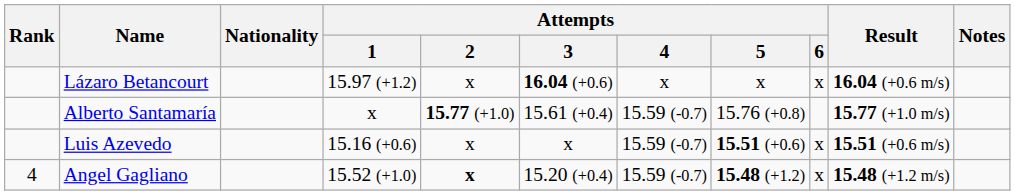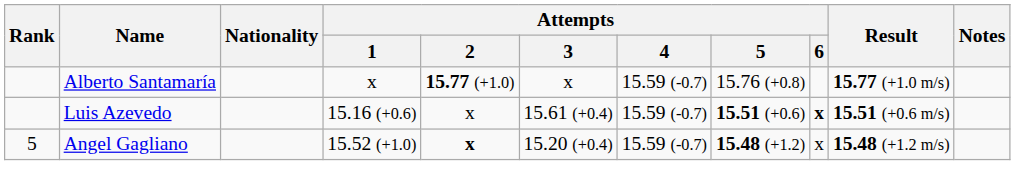- row: Lázaro Betancourt | 15.97 (+1.2) | x | 16.04 (+0.6) | x | x | x | 16.04 (+0.6 m/s)
Alberto Santamaría | Attempts / 3: 15.61 (+0.4) -> x
Luis Azevedo | Attempts / 3: x -> 15.61 (+0.4)
Luis Azevedo | Attempts / 6: normal -> bold
Angel Gagliano | Rank: 4 -> 5
